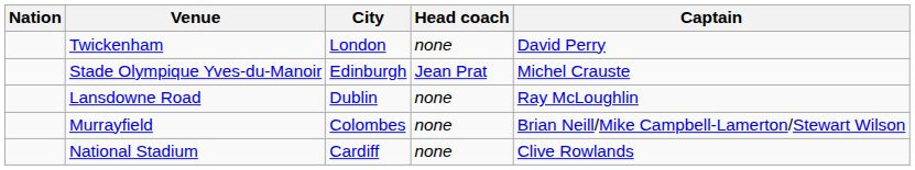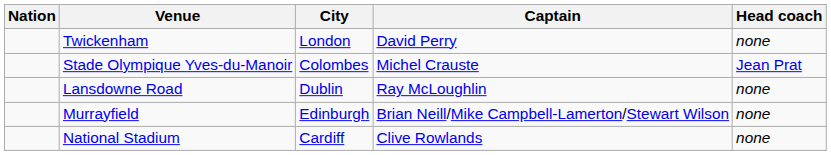columns swapped: Head coach <-> Captain
Stade Olympique Yves-du-Manoir | City: Edinburgh -> Colombes
Murrayfield | City: Colombes -> Edinburgh
